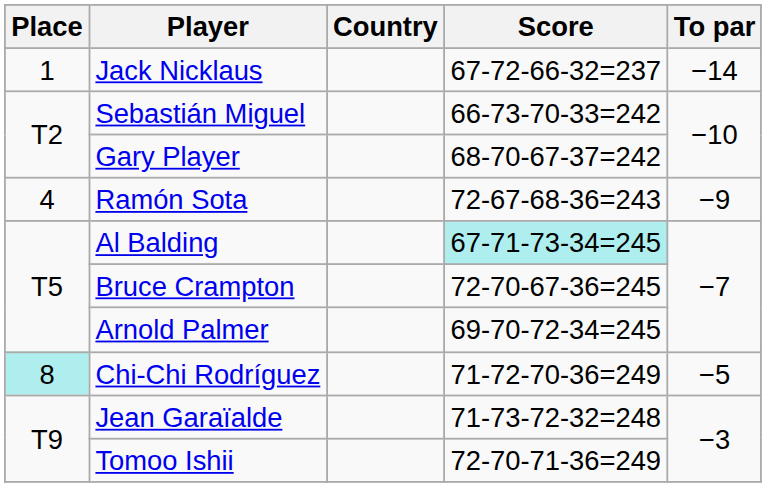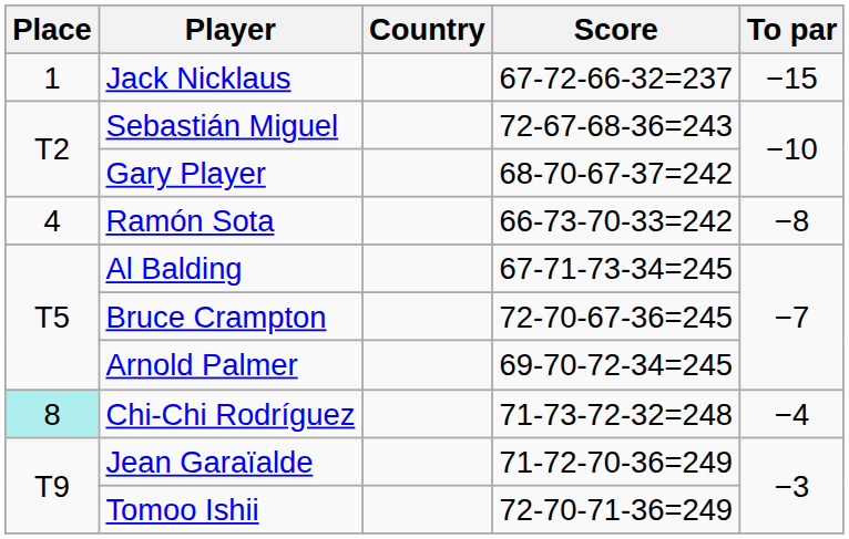Jack Nicklaus | To par: −14 -> −15
Sebastián Miguel | Score: 66-73-70-33=242 -> 72-67-68-36=243
Ramón Sota | Score: 72-67-68-36=243 -> 66-73-70-33=242
Ramón Sota | To par: −9 -> −8
Al Balding | Score: paleturquoise background -> no background
Chi-Chi Rodríguez | Score: 71-72-70-36=249 -> 71-73-72-32=248
Chi-Chi Rodríguez | To par: −5 -> −4
Jean Garaïalde | Score: 71-73-72-32=248 -> 71-72-70-36=249
